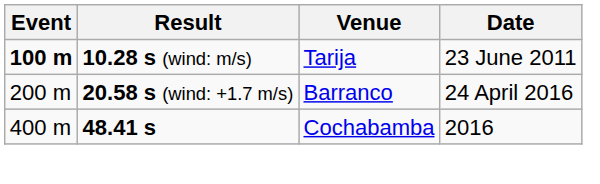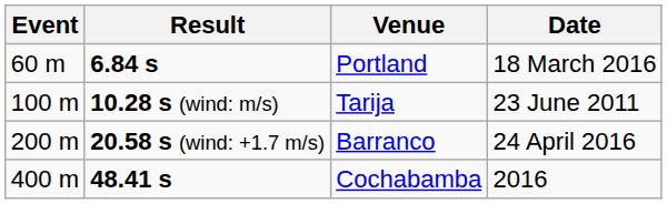+ row: 60 m | 6.84 s | Portland | 18 March 2016
10.28 s (wind: m/s) | Event: bold -> normal
